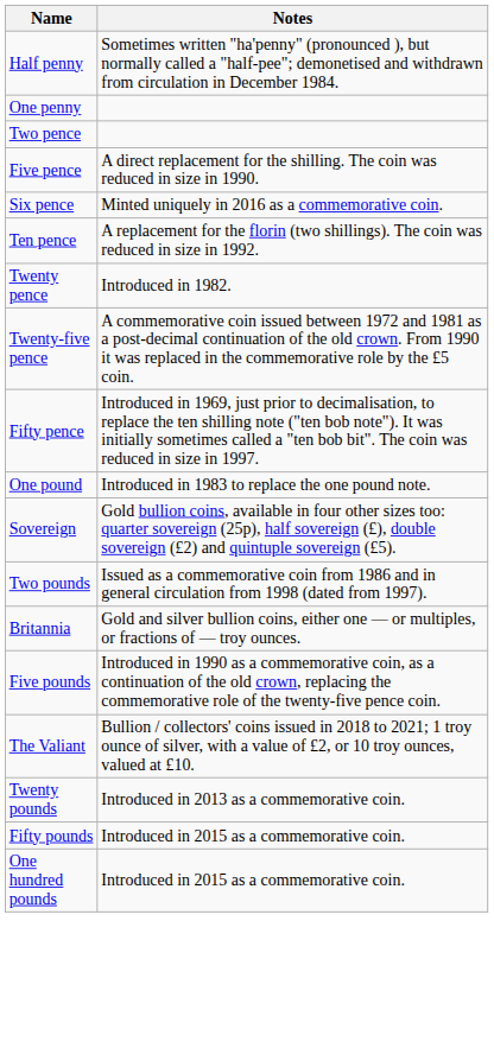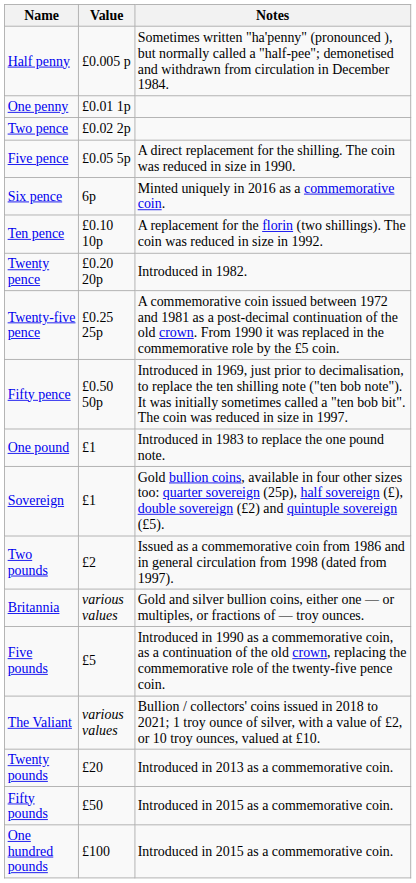+ column: Value | £0.005 p | £0.01 1p | £0.02 2p | £0.05 5p | 6p | £0.10 10p | £0.20 20p | £0.25 25p | £0.50 50p | £1 | £1 | £2 | various values | £5 | various values | £20 | £50 | £100
